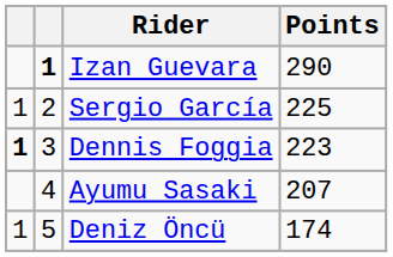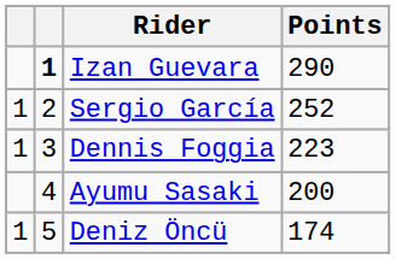Sergio García | Points: 225 -> 252
Dennis Foggia | column 1: bold -> normal
Ayumu Sasaki | Points: 207 -> 200
